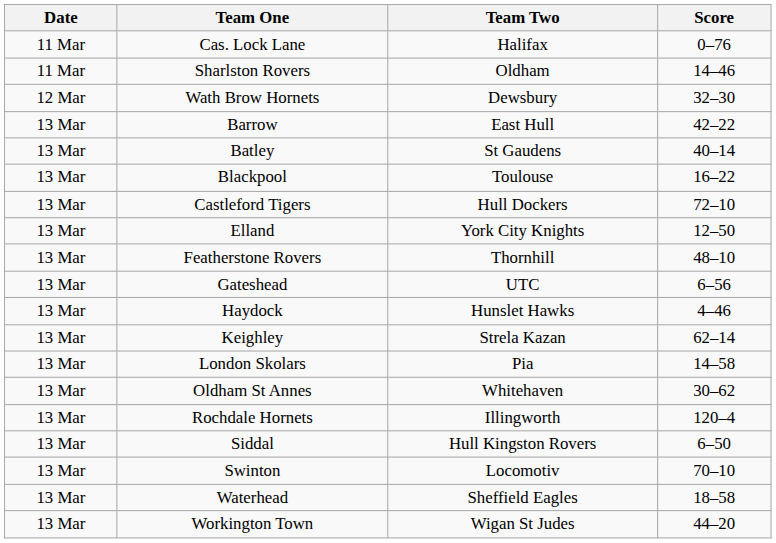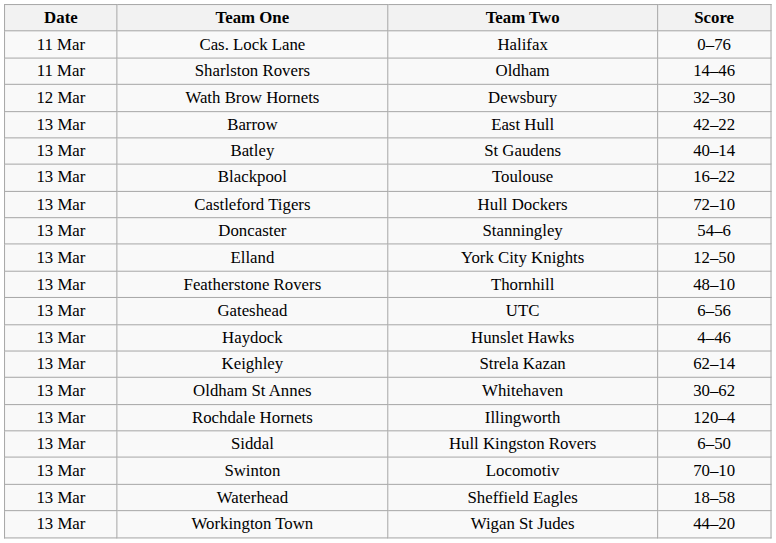+ row: 13 Mar | Doncaster | Stanningley | 54–6
- row: 13 Mar | London Skolars | Pia | 14–58
